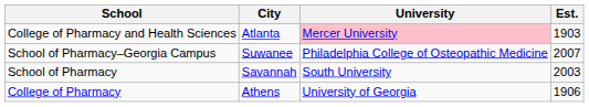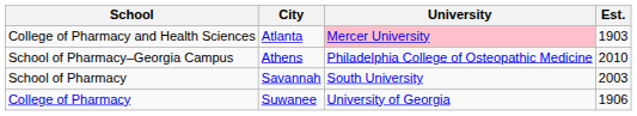School of Pharmacy–Georgia Campus | City: Suwanee -> Athens
School of Pharmacy–Georgia Campus | Est.: 2007 -> 2010
College of Pharmacy | City: Athens -> Suwanee
